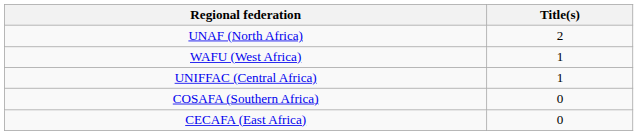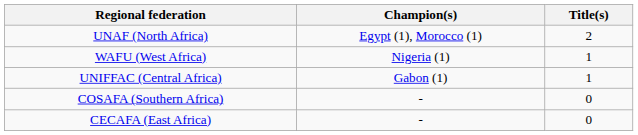+ column: Champion(s) | Egypt (1), Morocco (1) | Nigeria (1) | Gabon (1) | - | -
